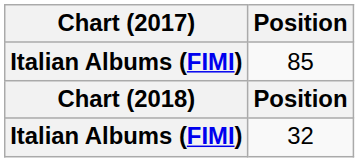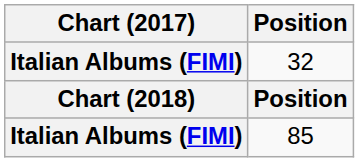rows swapped: 32 <-> 85
